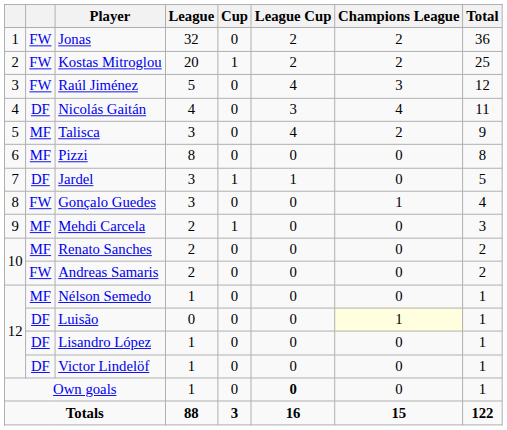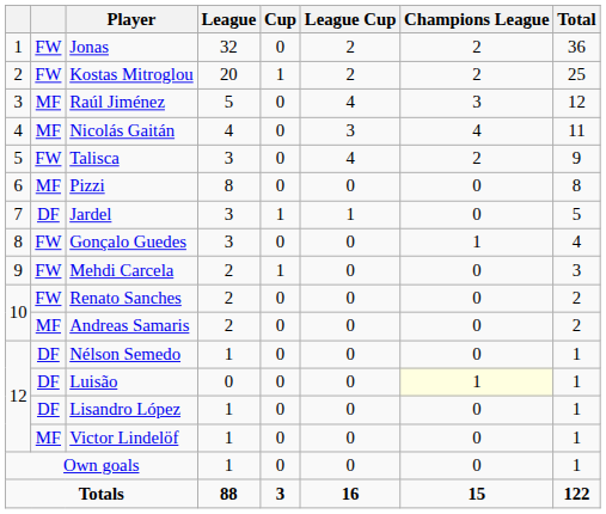Raúl Jiménez | column 2: FW -> MF
Nicolás Gaitán | column 2: DF -> MF
Talisca | column 2: MF -> FW
Mehdi Carcela | column 2: MF -> FW
Renato Sanches | column 2: MF -> FW
Andreas Samaris | column 2: FW -> MF
Nélson Semedo | column 2: MF -> DF
Victor Lindelöf | column 2: DF -> MF
Own goals | League Cup: bold -> normal
